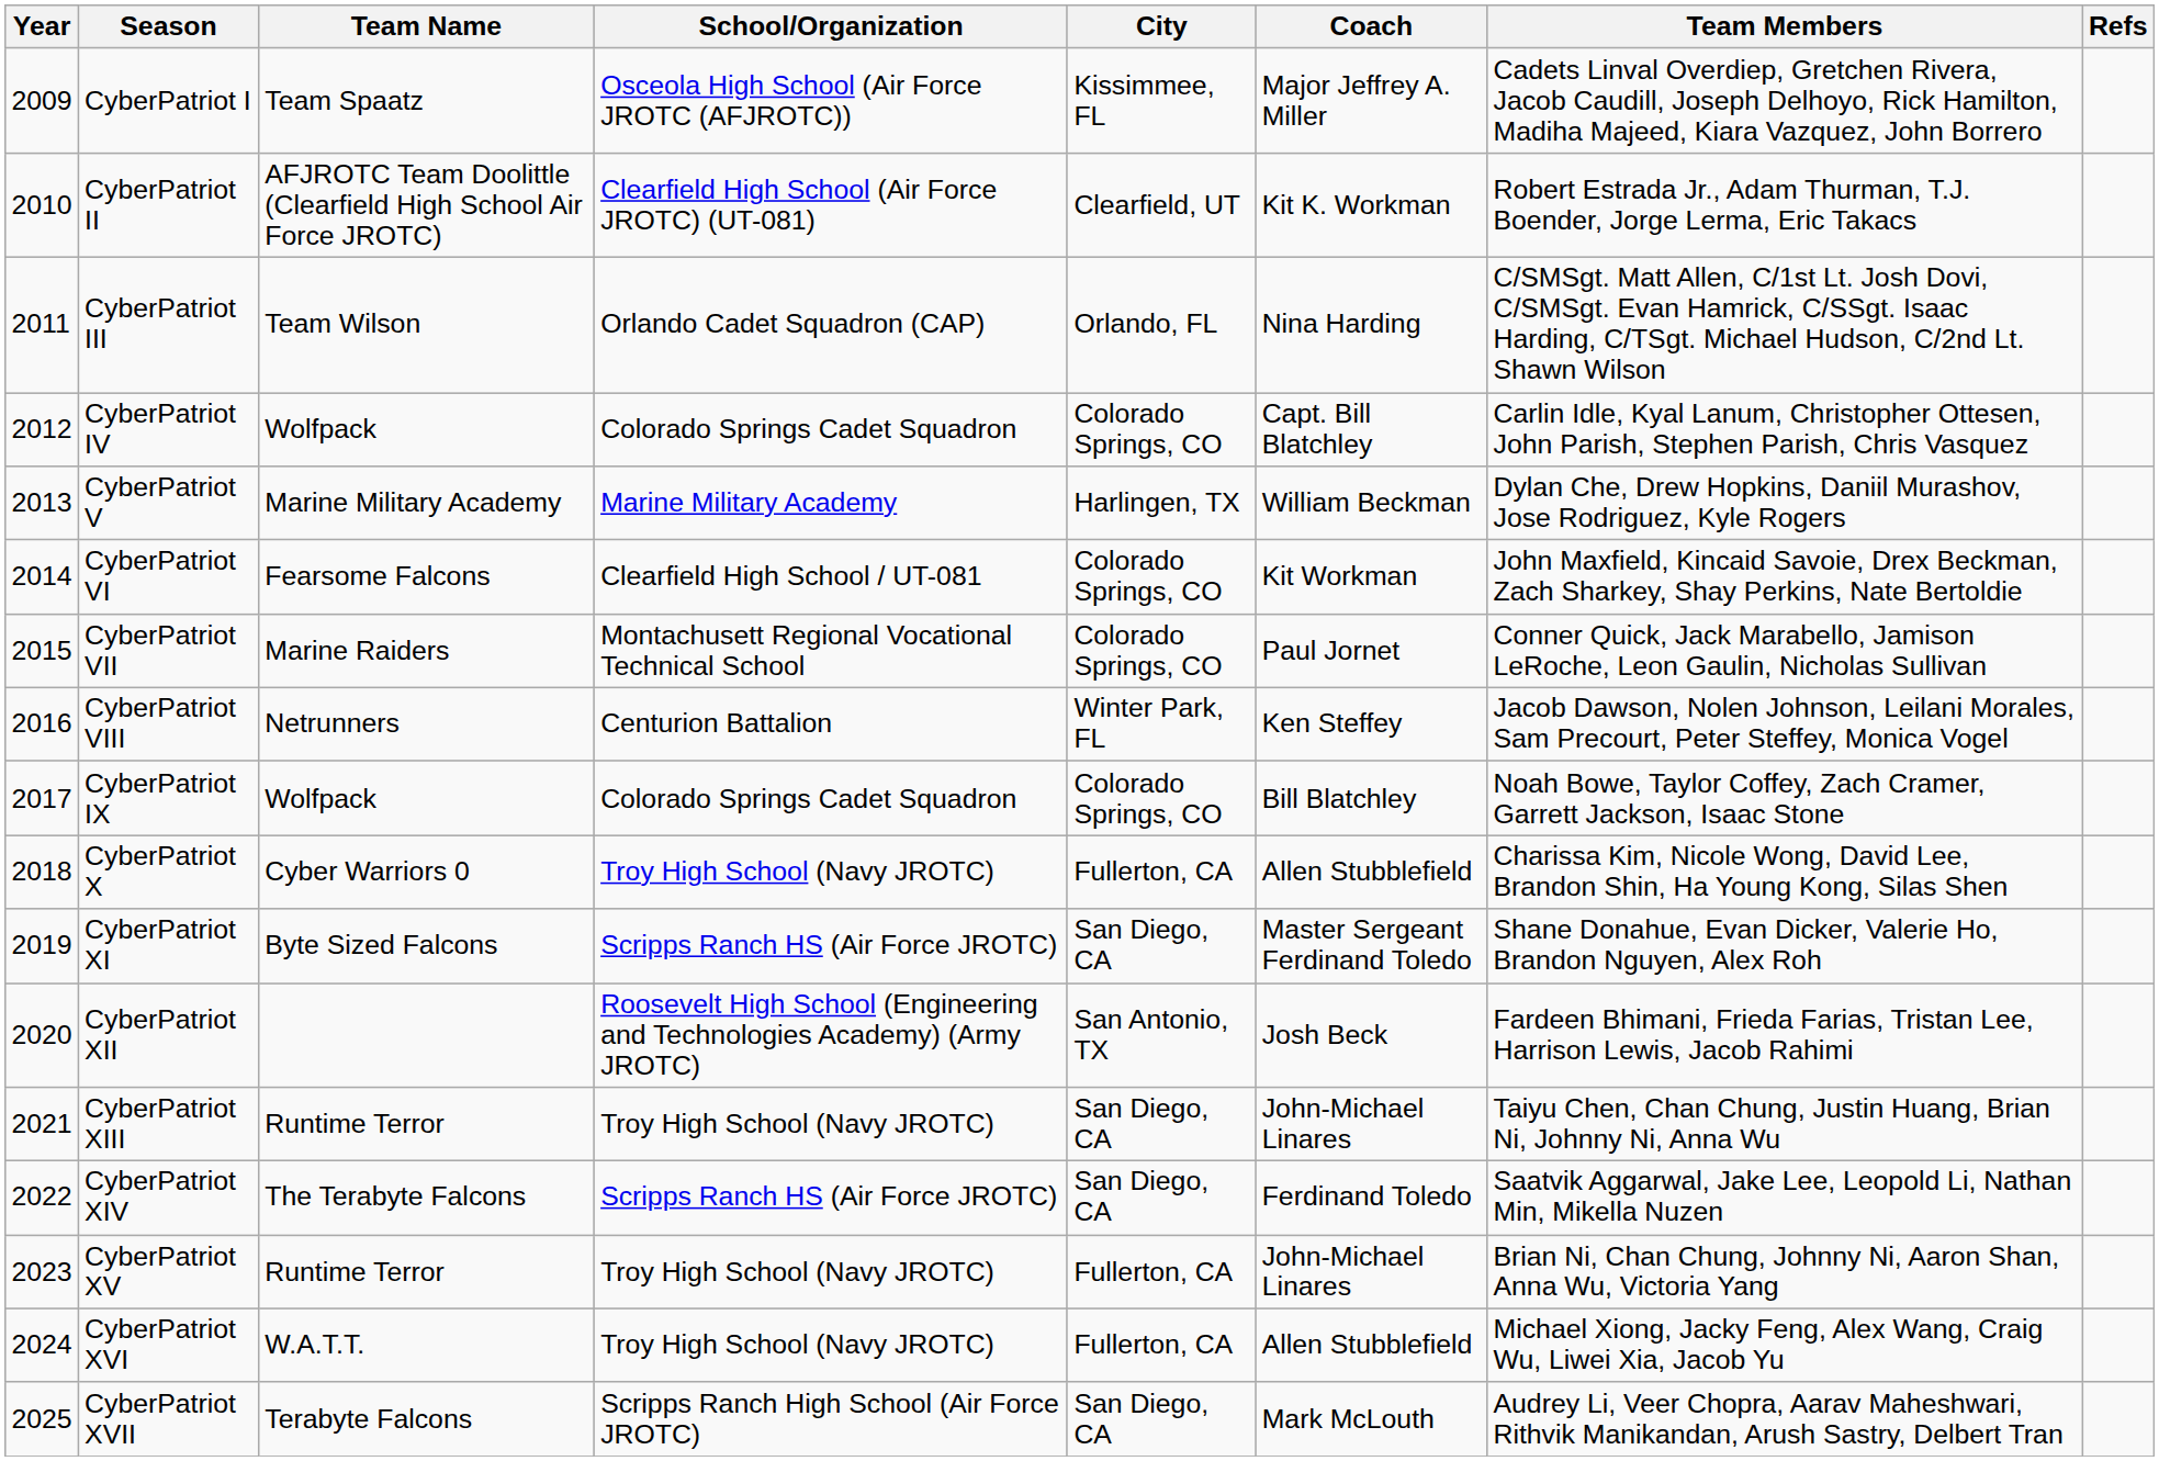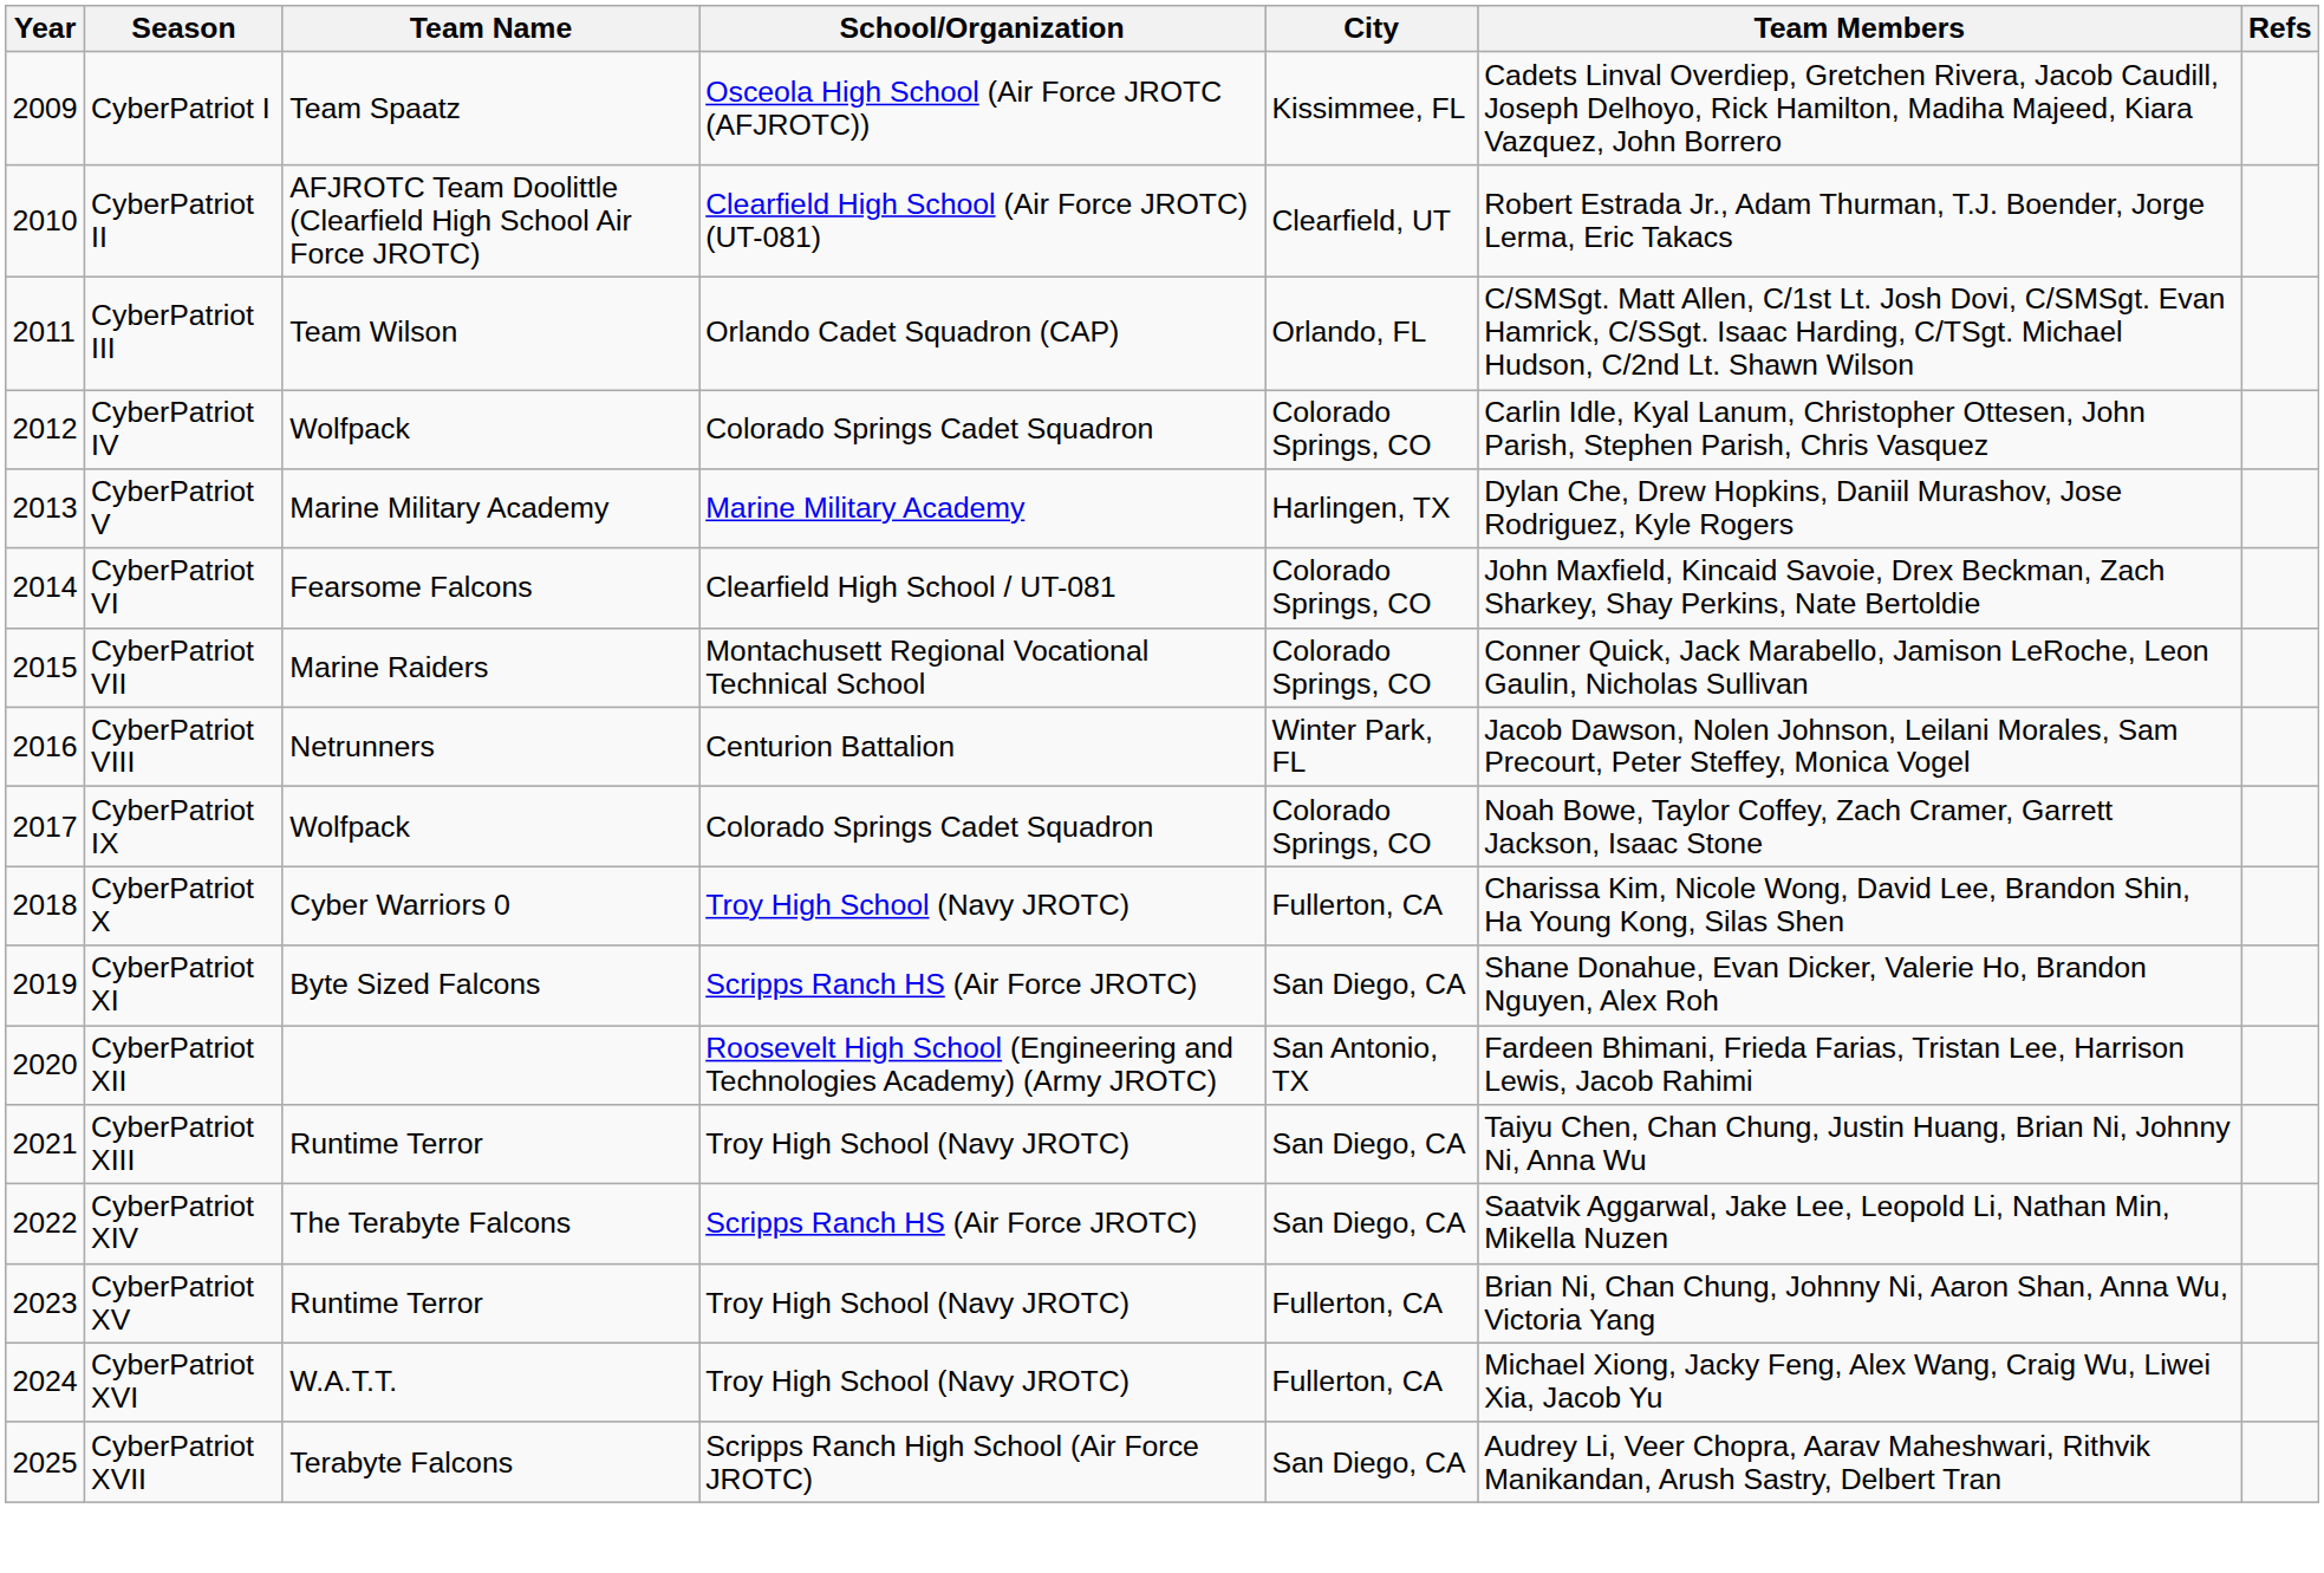- column: Coach | Major Jeffrey A. Miller | Kit K. Workman | Nina Harding | Capt. Bill Blatchley | William Beckman | Kit Workman | Paul Jornet | Ken Steffey | Bill Blatchley | Allen Stubblefield | Master Sergeant Ferdinand Toledo | Josh Beck | John-Michael Linares | Ferdinand Toledo | John-Michael Linares | Allen Stubblefield | Mark McLouth
